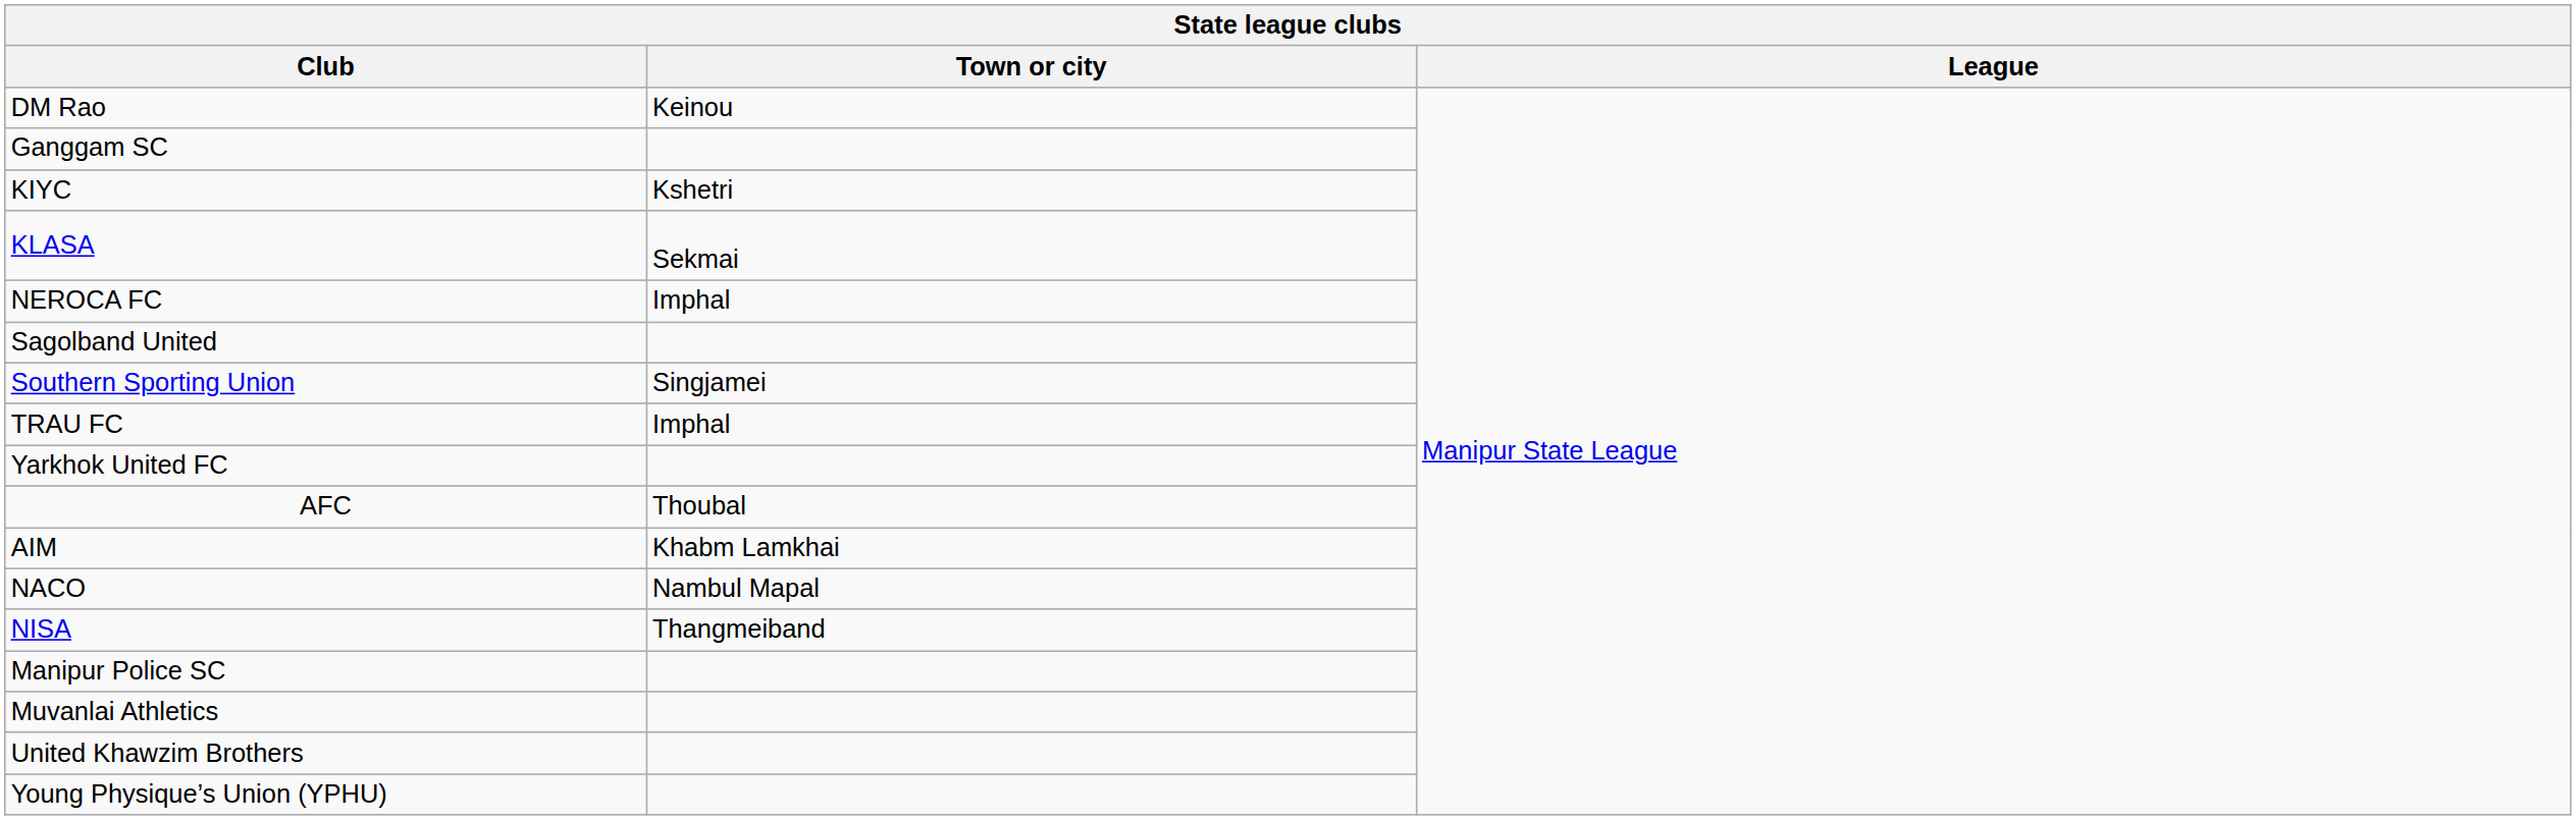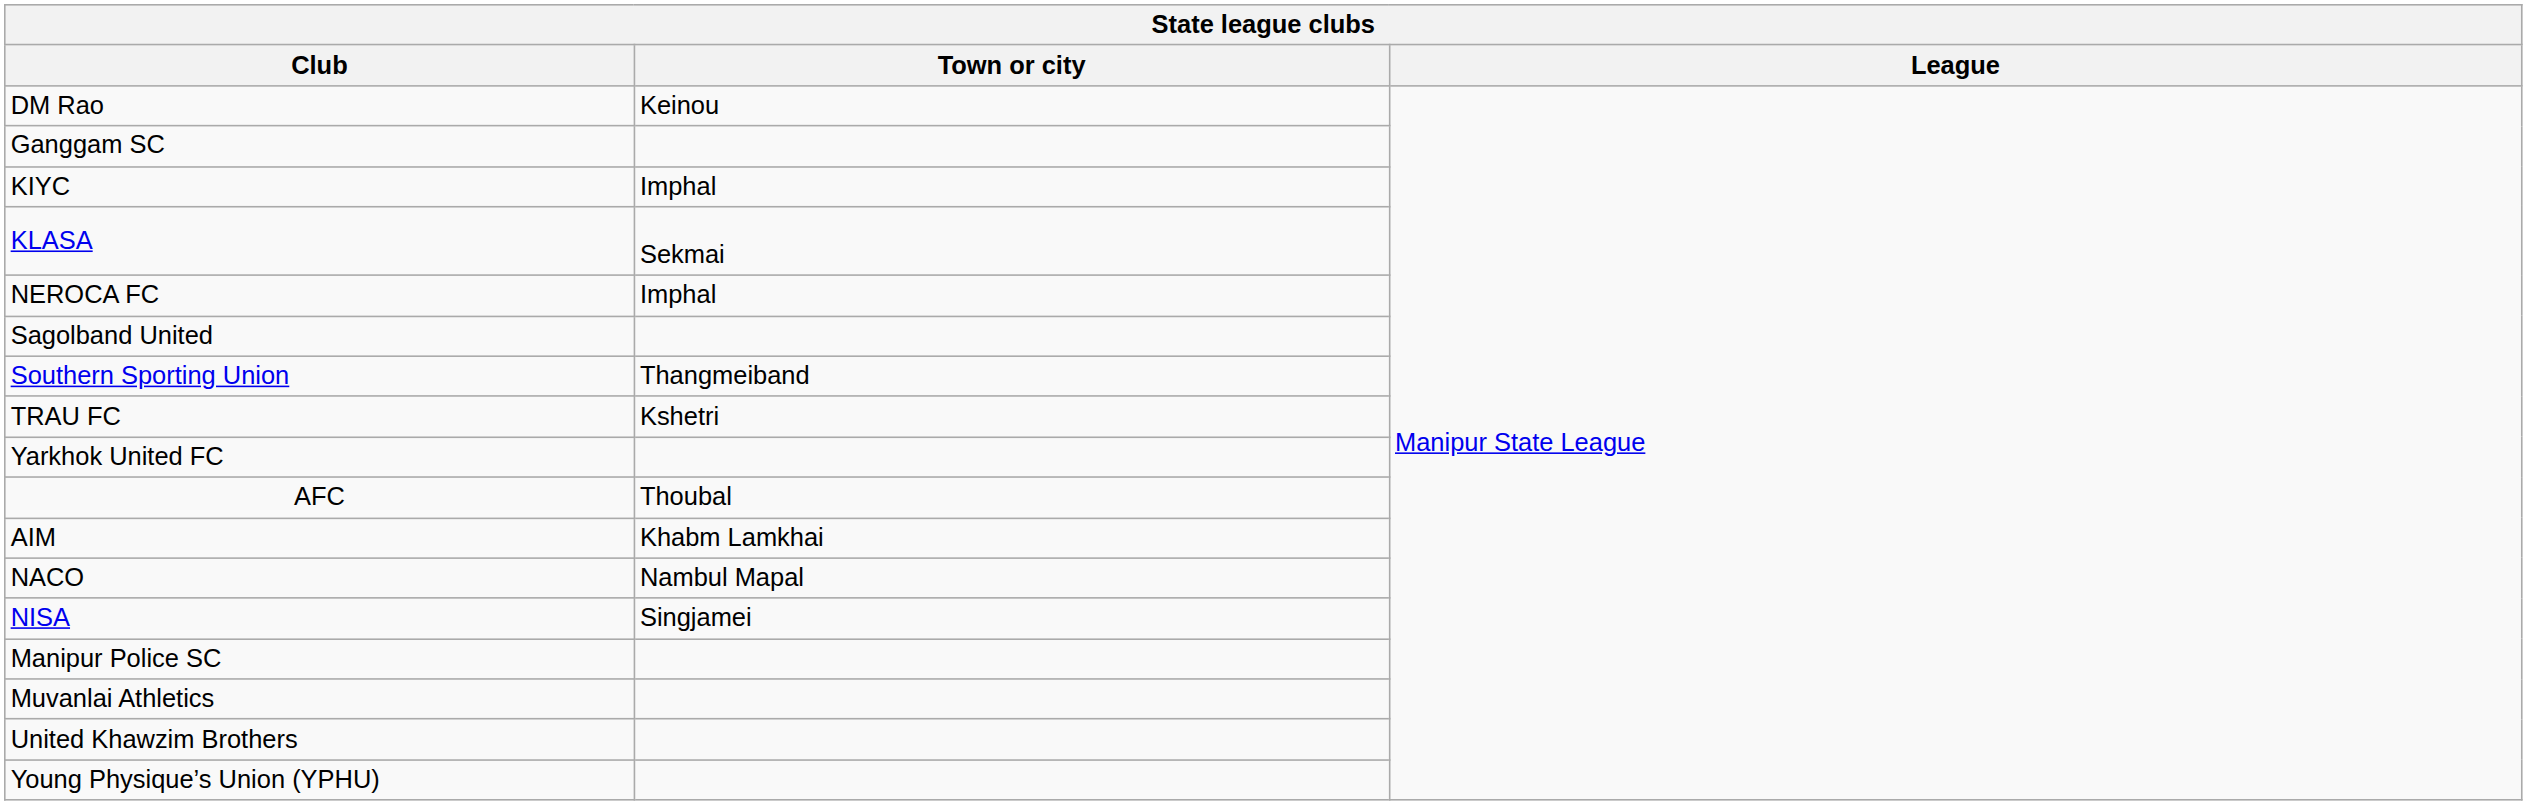KIYC | Town or city: Kshetri -> Imphal
Southern Sporting Union | Town or city: Singjamei -> Thangmeiband
TRAU FC | Town or city: Imphal -> Kshetri
NISA | Town or city: Thangmeiband -> Singjamei
